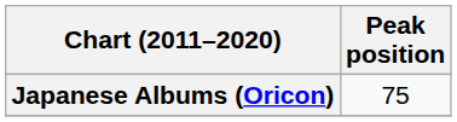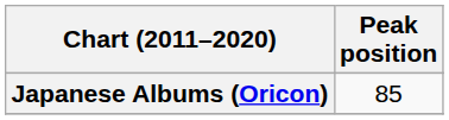Japanese Albums (Oricon) | Peak position: 75 -> 85
